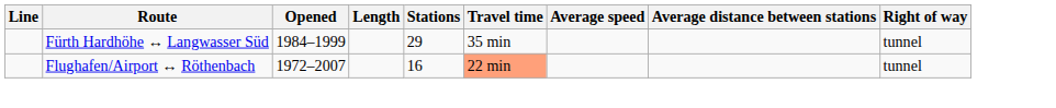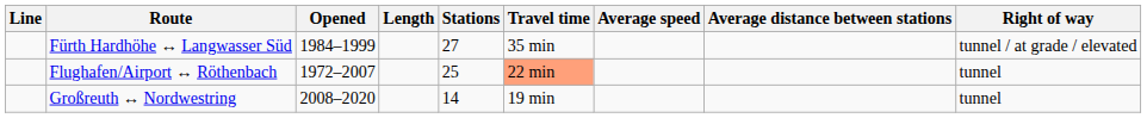Fürth Hardhöhe ↔ Langwasser Süd | Stations: 29 -> 27
Fürth Hardhöhe ↔ Langwasser Süd | Right of way: tunnel -> tunnel / at grade / elevated
Flughafen/Airport ↔ Röthenbach | Stations: 16 -> 25
+ row: Großreuth ↔ Nordwestring | 2008–2020 | 14 | 19 min | tunnel
